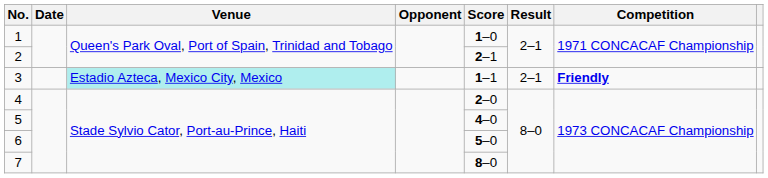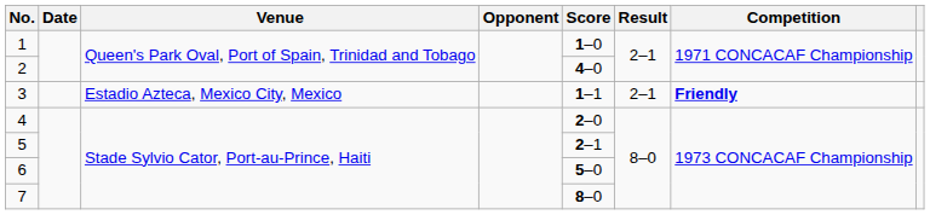2 | Score: 2–1 -> 4–0
3 | Venue: paleturquoise background -> no background
5 | Score: 4–0 -> 2–1
